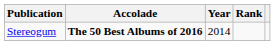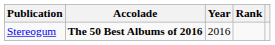Stereogum | Year: 2014 -> 2016
